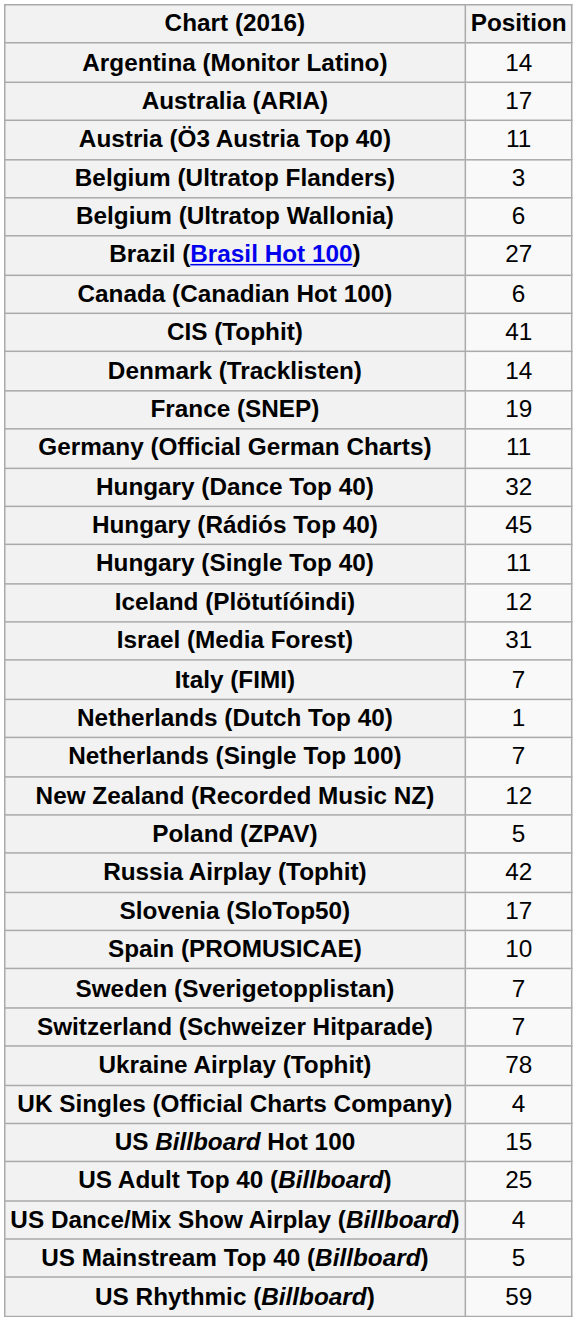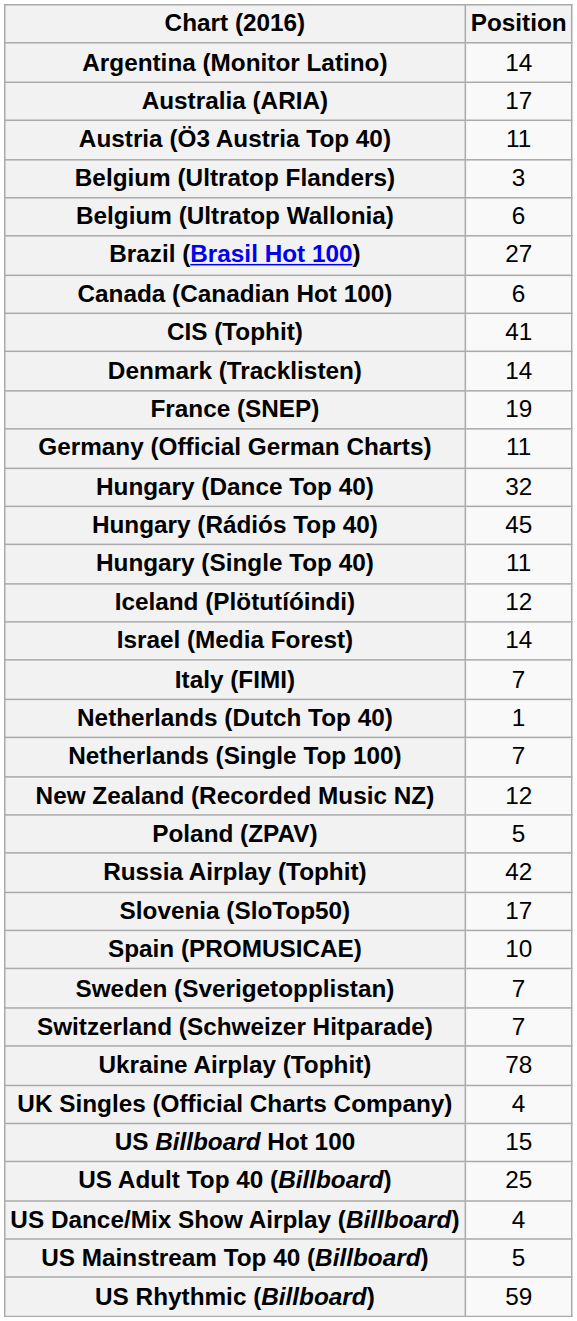Israel (Media Forest) | Position: 31 -> 14
